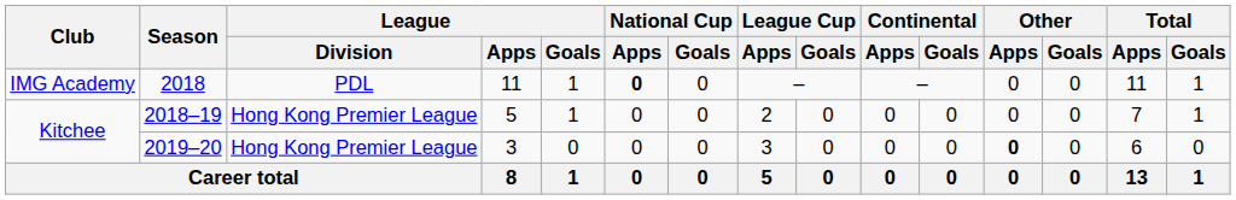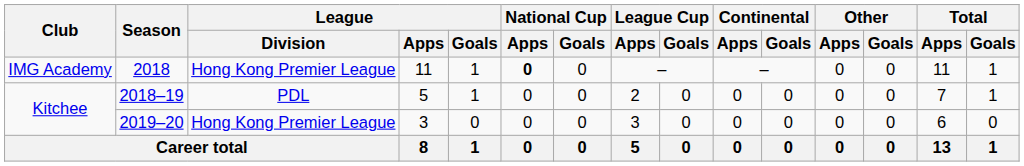2018 | League / Division: PDL -> Hong Kong Premier League
2018–19 | League / Division: Hong Kong Premier League -> PDL
2019–20 | Other / Apps: bold -> normal
